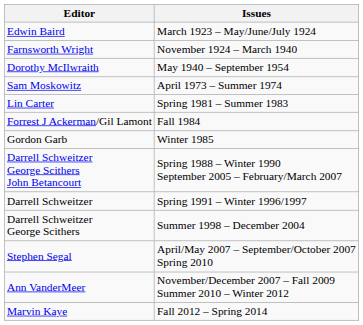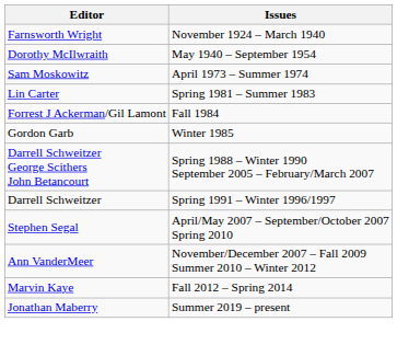- row: Edwin Baird | March 1923 – May/June/July 1924
- row: Darrell Schweitzer George Scithers | Summer 1998 – December 2004
+ row: Jonathan Maberry | Summer 2019 – present
